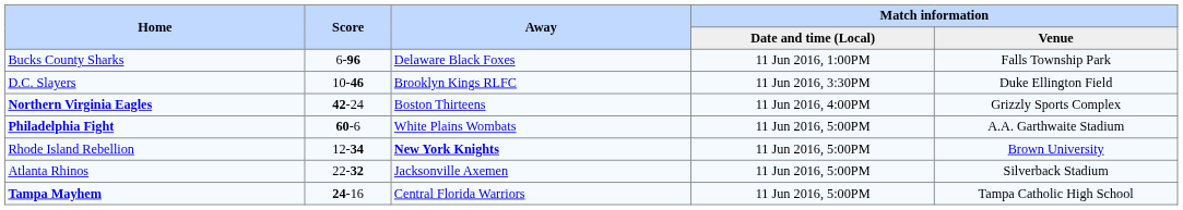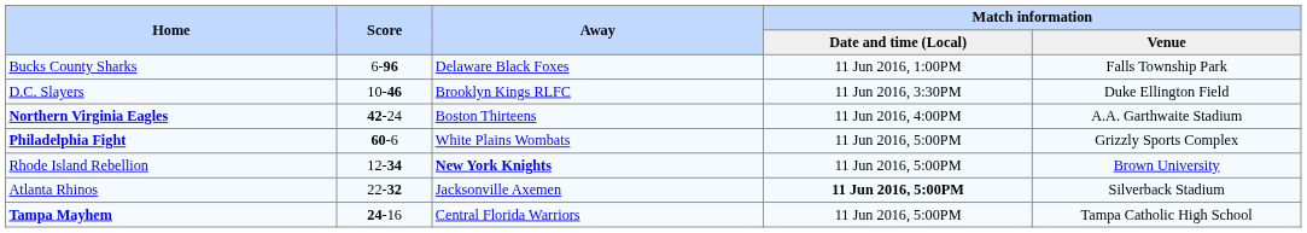Northern Virginia Eagles | Match information / Venue: Grizzly Sports Complex -> A.A. Garthwaite Stadium
Philadelphia Fight | Match information / Venue: A.A. Garthwaite Stadium -> Grizzly Sports Complex
Atlanta Rhinos | Match information / Date and time (Local): normal -> bold
